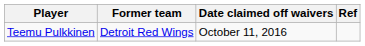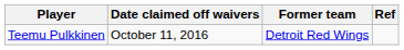columns swapped: Former team <-> Date claimed off waivers
